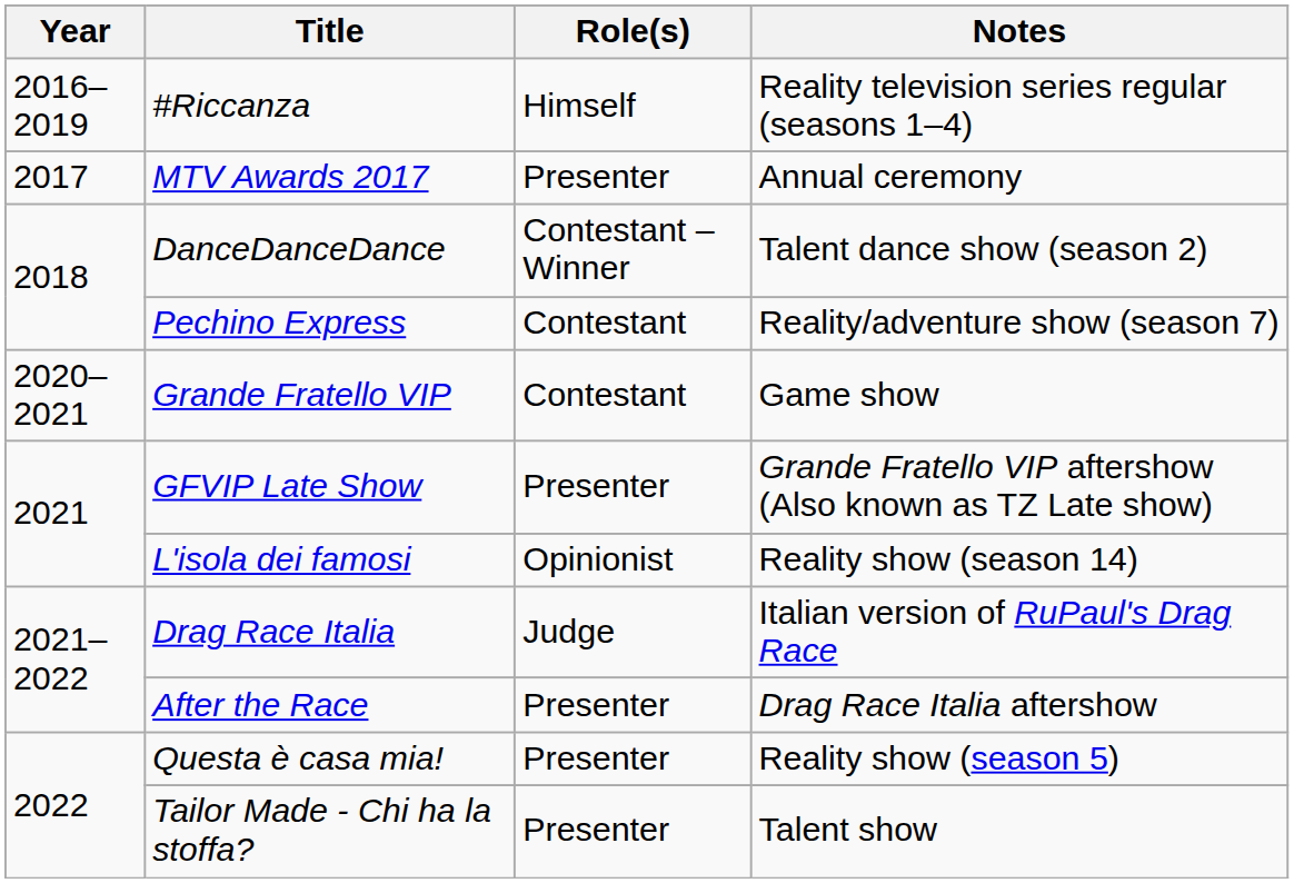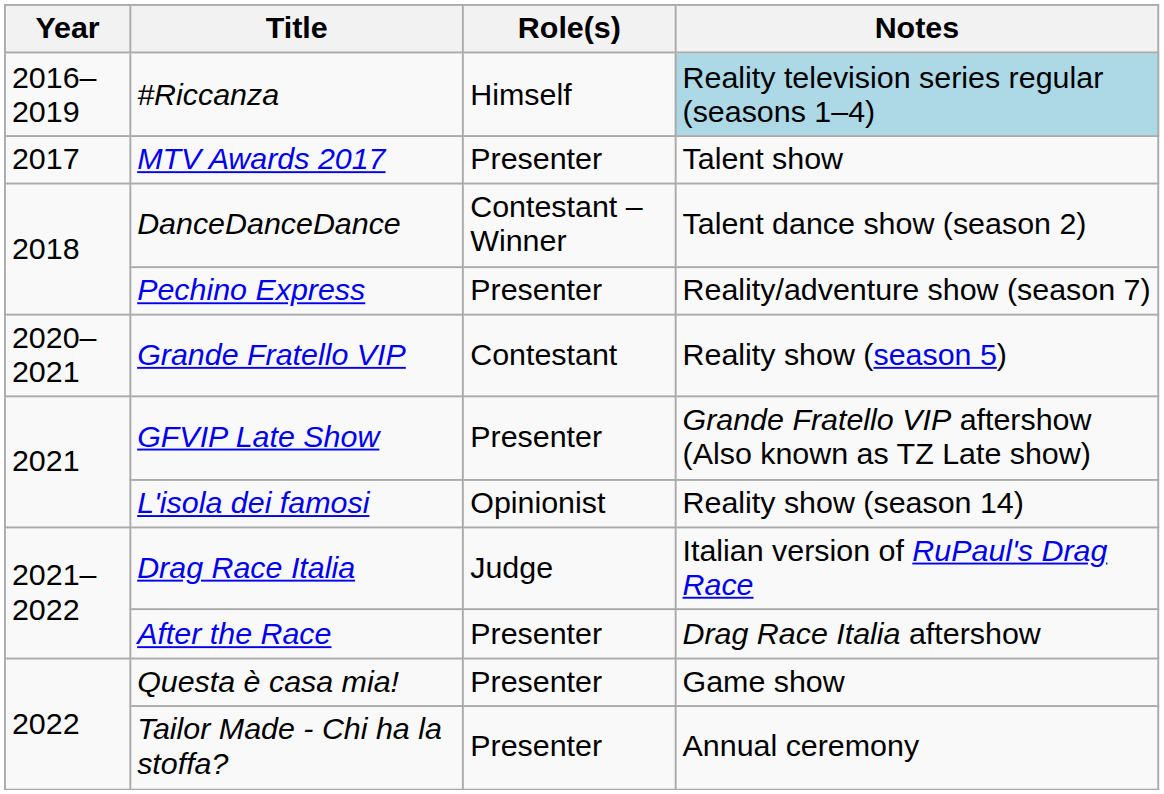#Riccanza | Notes: no background -> lightblue background
MTV Awards 2017 | Notes: Annual ceremony -> Talent show
Pechino Express | Role(s): Contestant -> Presenter
Grande Fratello VIP | Notes: Game show -> Reality show (season 5)
Questa è casa mia! | Notes: Reality show (season 5) -> Game show
Tailor Made - Chi ha la stoffa? | Notes: Talent show -> Annual ceremony
